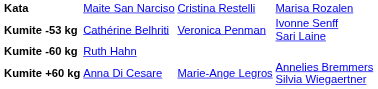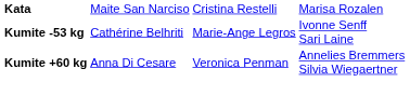Kumite -53 kg | column 3: Veronica Penman -> Marie-Ange Legros
- row: Kumite -60 kg | Ruth Hahn
Kumite +60 kg | column 3: Marie-Ange Legros -> Veronica Penman
